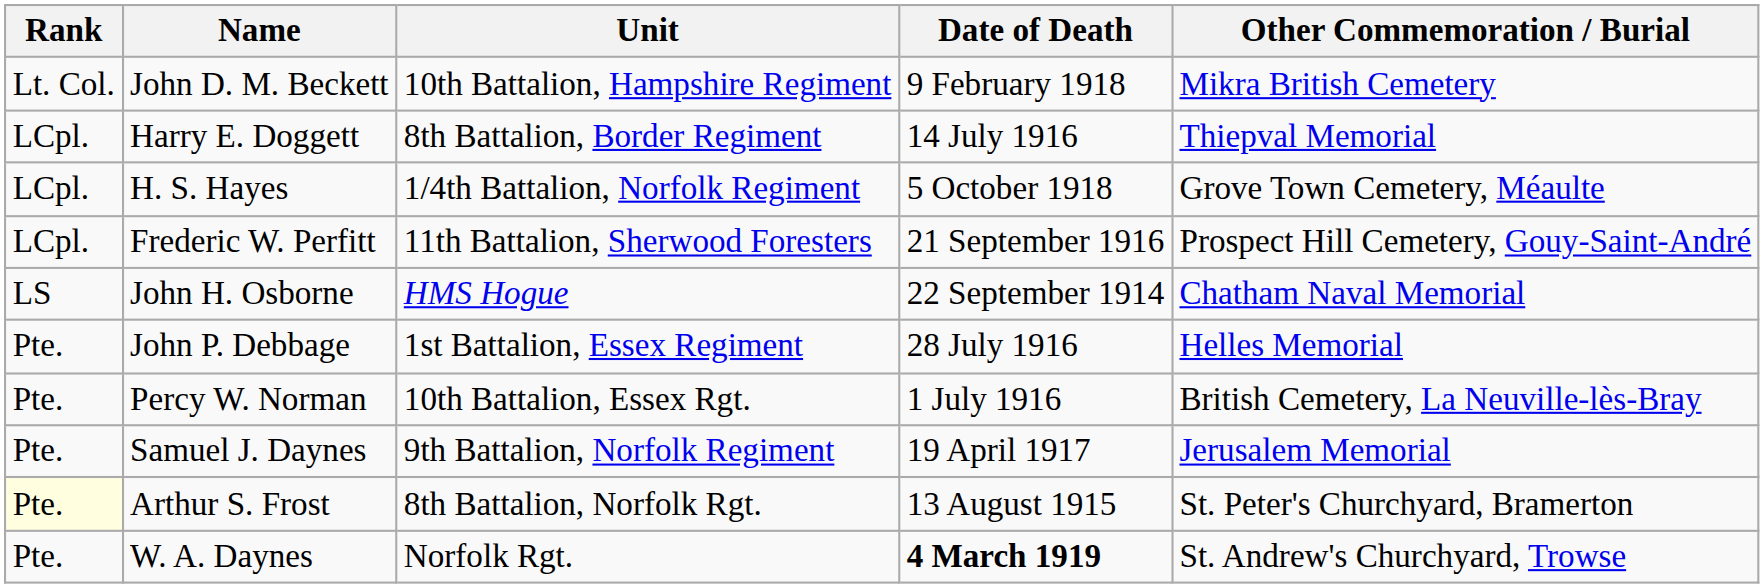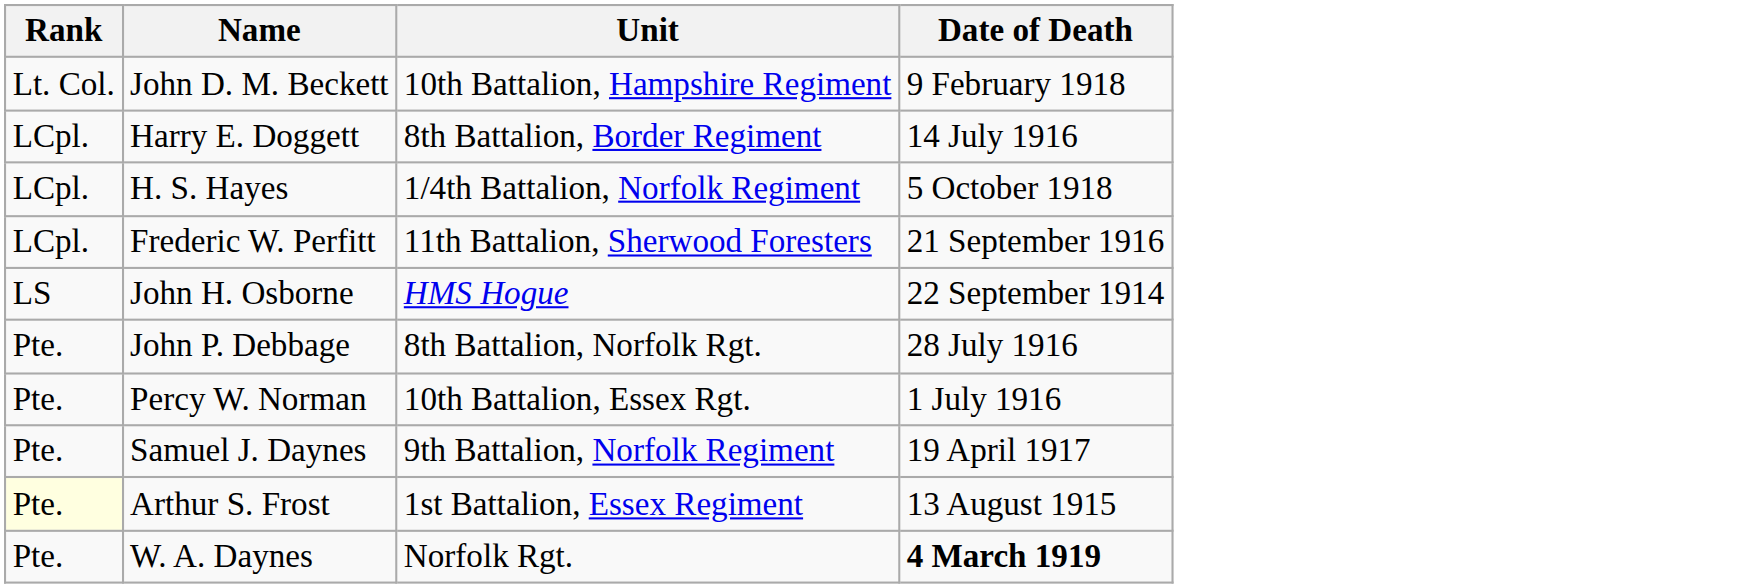- column: Other Commemoration / Burial | Mikra British Cemetery | Thiepval Memorial | Grove Town Cemetery, Méaulte | Prospect Hill Cemetery, Gouy-Saint-André | Chatham Naval Memorial | Helles Memorial | British Cemetery, La Neuville-lès-Bray | Jerusalem Memorial | St. Peter's Churchyard, Bramerton | St. Andrew's Churchyard, Trowse
John P. Debbage | Unit: 1st Battalion, Essex Regiment -> 8th Battalion, Norfolk Rgt.
Arthur S. Frost | Unit: 8th Battalion, Norfolk Rgt. -> 1st Battalion, Essex Regiment
